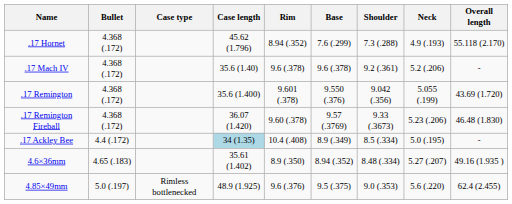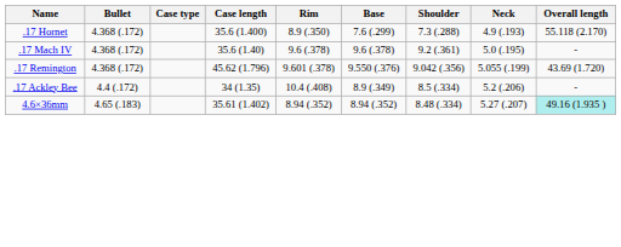.17 Hornet | Case length: 45.62 (1.796) -> 35.6 (1.400)
.17 Hornet | Rim: 8.94 (.352) -> 8.9 (.350)
.17 Mach IV | Neck: 5.2 (.206) -> 5.0 (.195)
.17 Remington | Case length: 35.6 (1.400) -> 45.62 (1.796)
- row: .17 Remington Fireball | 4.368 (.172) | 36.07 (1.420) | 9.60 (.378) | 9.57 (.3769) | 9.33 (.3673) | 5.23 (.206) | 46.48 (1.830)
.17 Ackley Bee | Case length: lightblue background -> no background
.17 Ackley Bee | Neck: 5.0 (.195) -> 5.2 (.206)
4.6×36mm | Rim: 8.9 (.350) -> 8.94 (.352)
4.6×36mm | Overall length: no background -> paleturquoise background
- row: 4.85×49mm | 5.0 (.197) | Rimless bottlenecked | 48.9 (1.925) | 9.6 (.376) | 9.5 (.375) | 9.0 (.353) | 5.6 (.220) | 62.4 (2.455)
